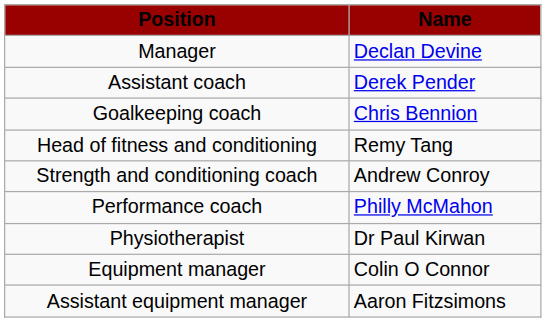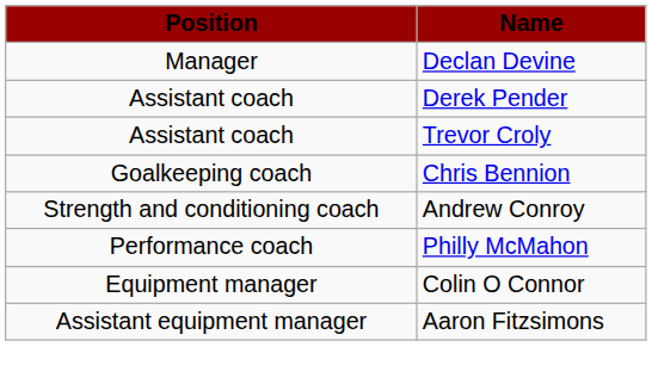+ row: Assistant coach | Trevor Croly
- row: Head of fitness and conditioning | Remy Tang
- row: Physiotherapist | Dr Paul Kirwan
